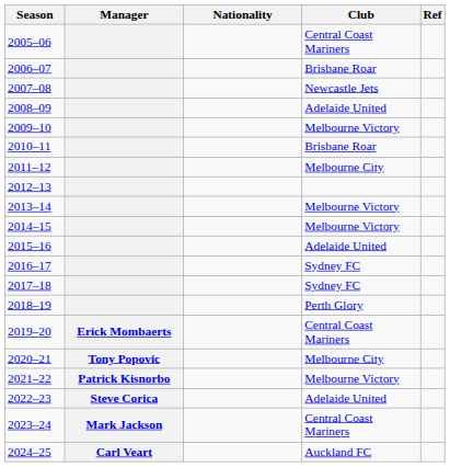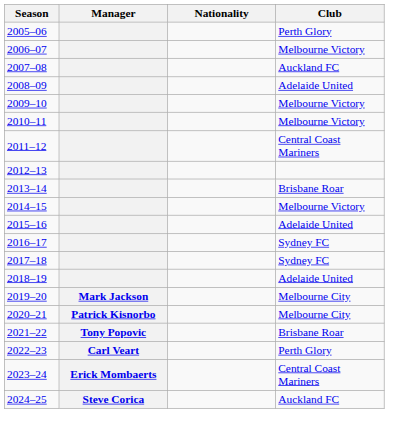- column: Ref
2005–06 | Club: Central Coast Mariners -> Perth Glory
2006–07 | Club: Brisbane Roar -> Melbourne Victory
2007–08 | Club: Newcastle Jets -> Auckland FC
2010–11 | Club: Brisbane Roar -> Melbourne Victory
2011–12 | Club: Melbourne City -> Central Coast Mariners
2013–14 | Club: Melbourne Victory -> Brisbane Roar
2018–19 | Club: Perth Glory -> Adelaide United
2019–20 | Manager: Erick Mombaerts -> Mark Jackson
2019–20 | Club: Central Coast Mariners -> Melbourne City
2020–21 | Manager: Tony Popovic -> Patrick Kisnorbo
2021–22 | Manager: Patrick Kisnorbo -> Tony Popovic
2021–22 | Club: Melbourne Victory -> Brisbane Roar
2022–23 | Manager: Steve Corica -> Carl Veart
2022–23 | Club: Adelaide United -> Perth Glory
2023–24 | Manager: Mark Jackson -> Erick Mombaerts
2024–25 | Manager: Carl Veart -> Steve Corica
